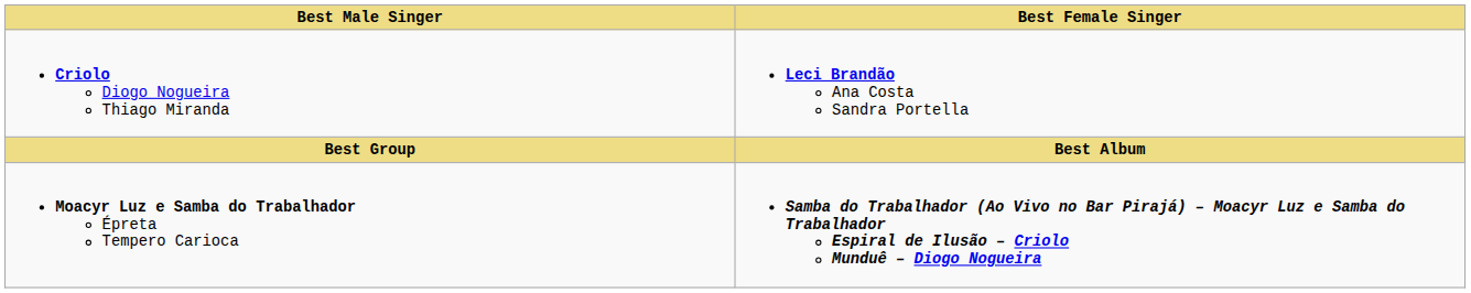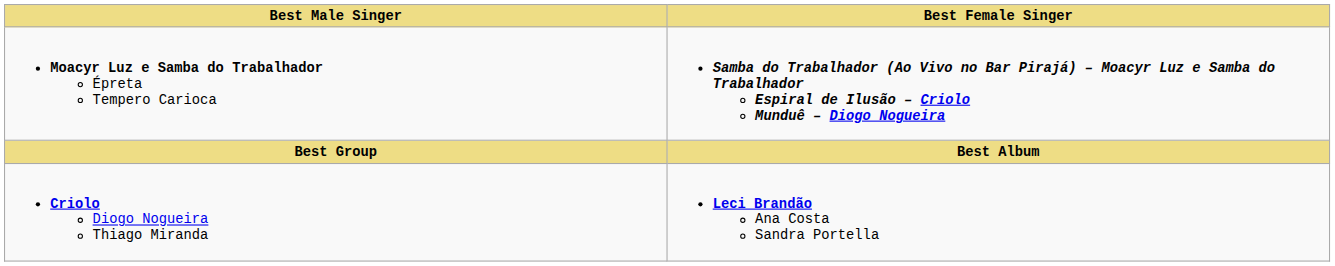rows swapped: Criolo Diogo Nogueira Thiago Miranda <-> Moacyr Luz e Samba do Trabalhador Épreta Tempero Carioca
